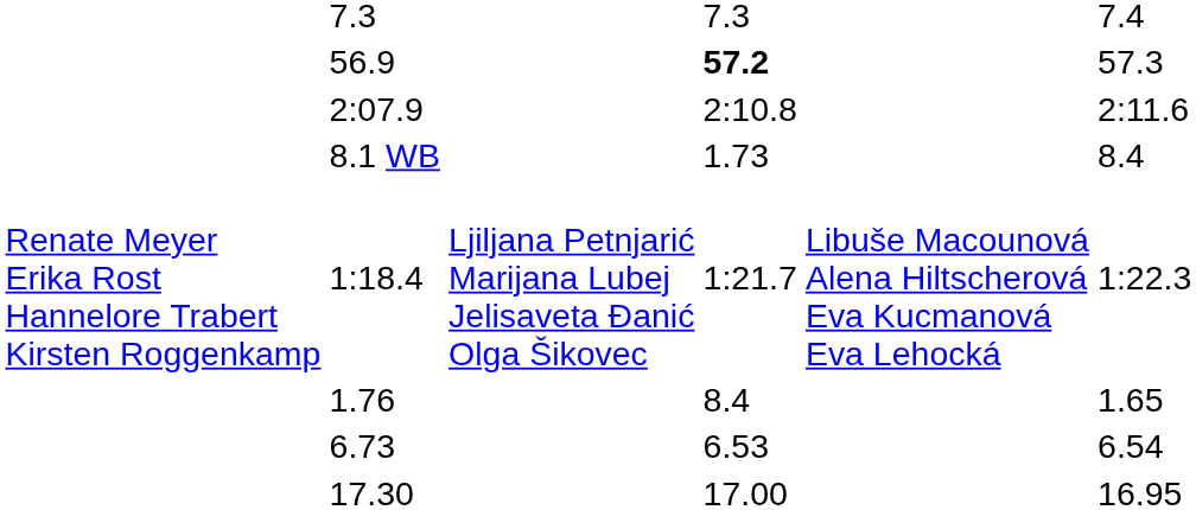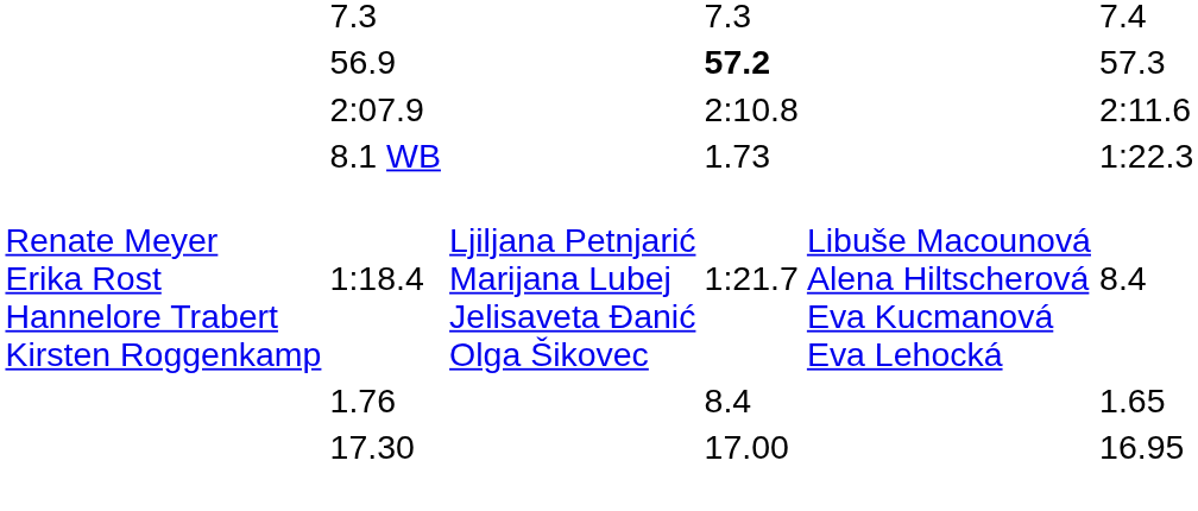8.1 WB | column 7: 8.4 -> 1:22.3
1:18.4 | column 7: 1:22.3 -> 8.4
- row: 6.73 | 6.53 | 6.54
